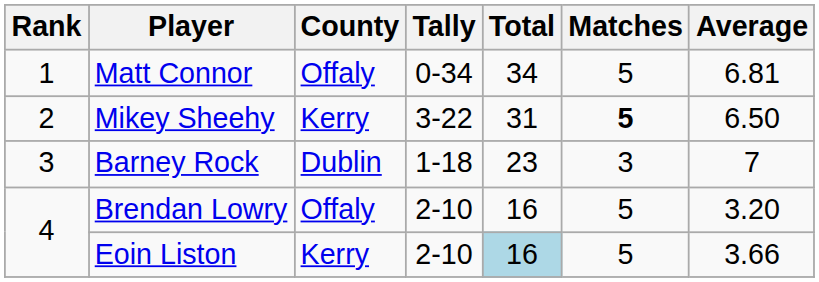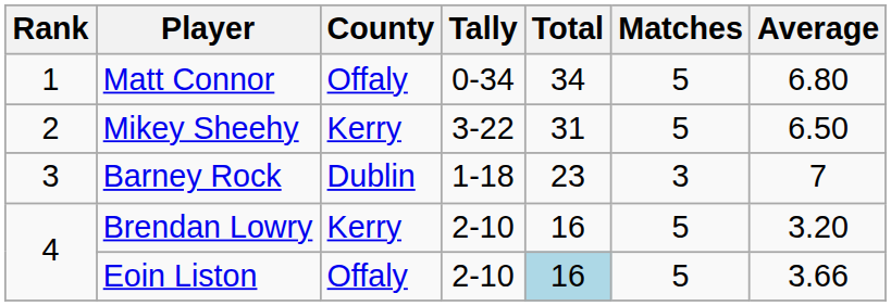Matt Connor | Average: 6.81 -> 6.80
Mikey Sheehy | Matches: bold -> normal
Brendan Lowry | County: Offaly -> Kerry
Eoin Liston | County: Kerry -> Offaly
